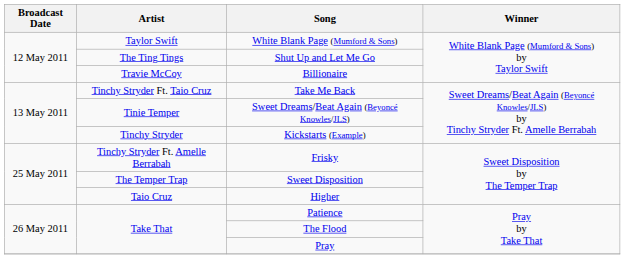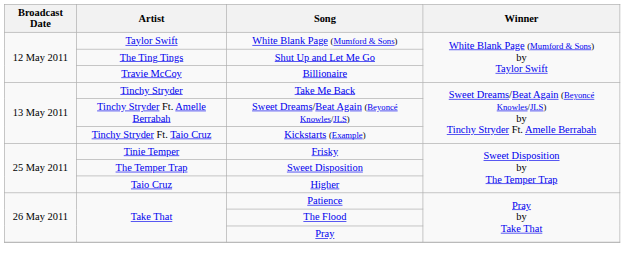Take Me Back | Artist: Tinchy Stryder Ft. Taio Cruz -> Tinchy Stryder
Sweet Dreams/Beat Again (Beyoncé Knowles/JLS) | Artist: Tinie Temper -> Tinchy Stryder Ft. Amelle Berrabah
Kickstarts (Example) | Artist: Tinchy Stryder -> Tinchy Stryder Ft. Taio Cruz
Frisky | Artist: Tinchy Stryder Ft. Amelle Berrabah -> Tinie Temper
